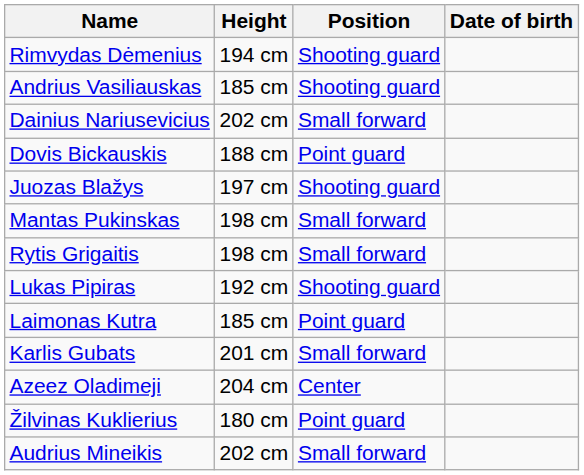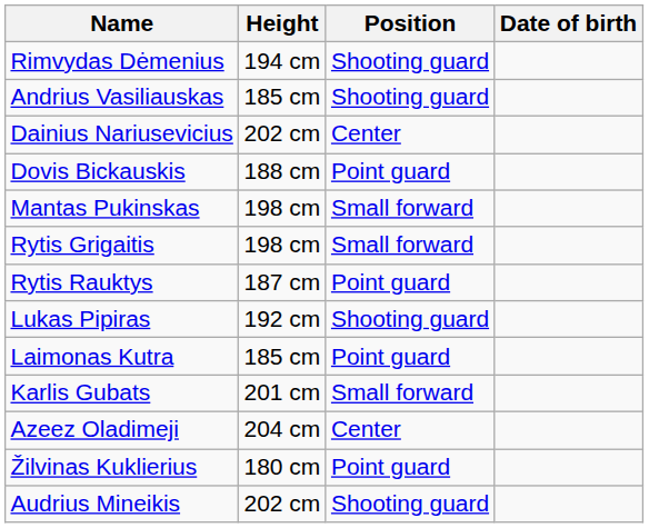Dainius Nariusevicius | Position: Small forward -> Center
- row: Juozas Blažys | 197 cm | Shooting guard
+ row: Rytis Rauktys | 187 cm | Point guard
Audrius Mineikis | Position: Small forward -> Shooting guard
